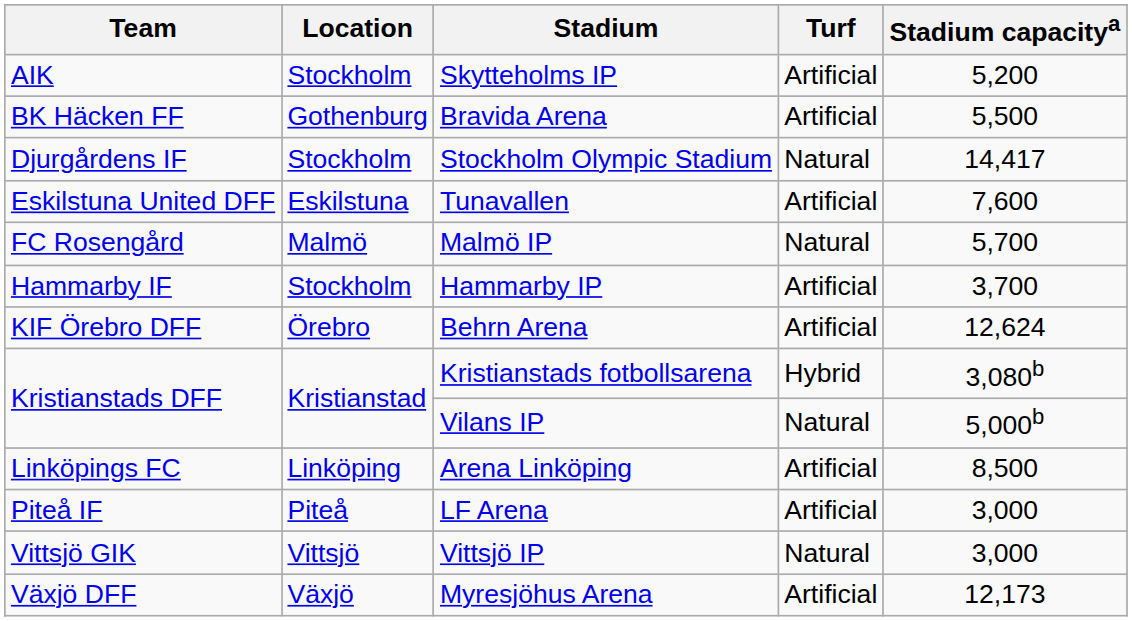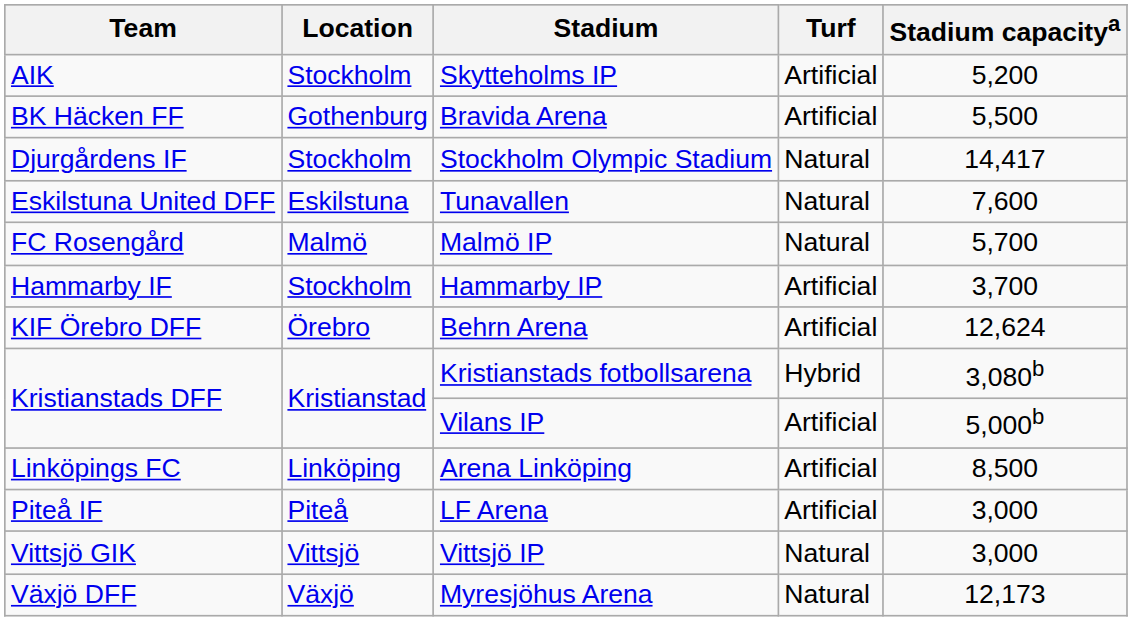Tunavallen | Turf: Artificial -> Natural
Vilans IP | Turf: Natural -> Artificial
Myresjöhus Arena | Turf: Artificial -> Natural
